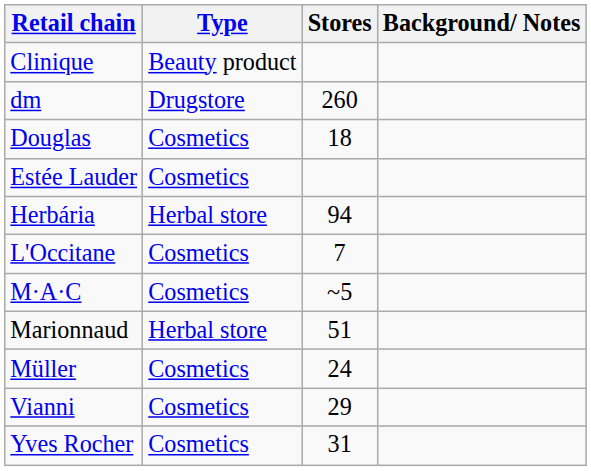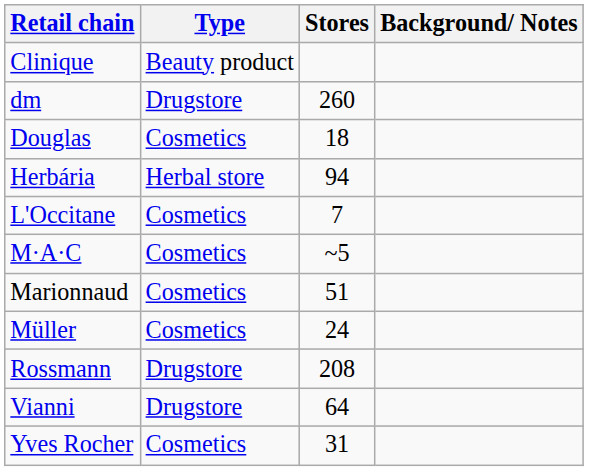- row: Estée Lauder | Cosmetics
Marionnaud | Type: Herbal store -> Cosmetics
+ row: Rossmann | Drugstore | 208
Vianni | Type: Cosmetics -> Drugstore
Vianni | Stores: 29 -> 64
